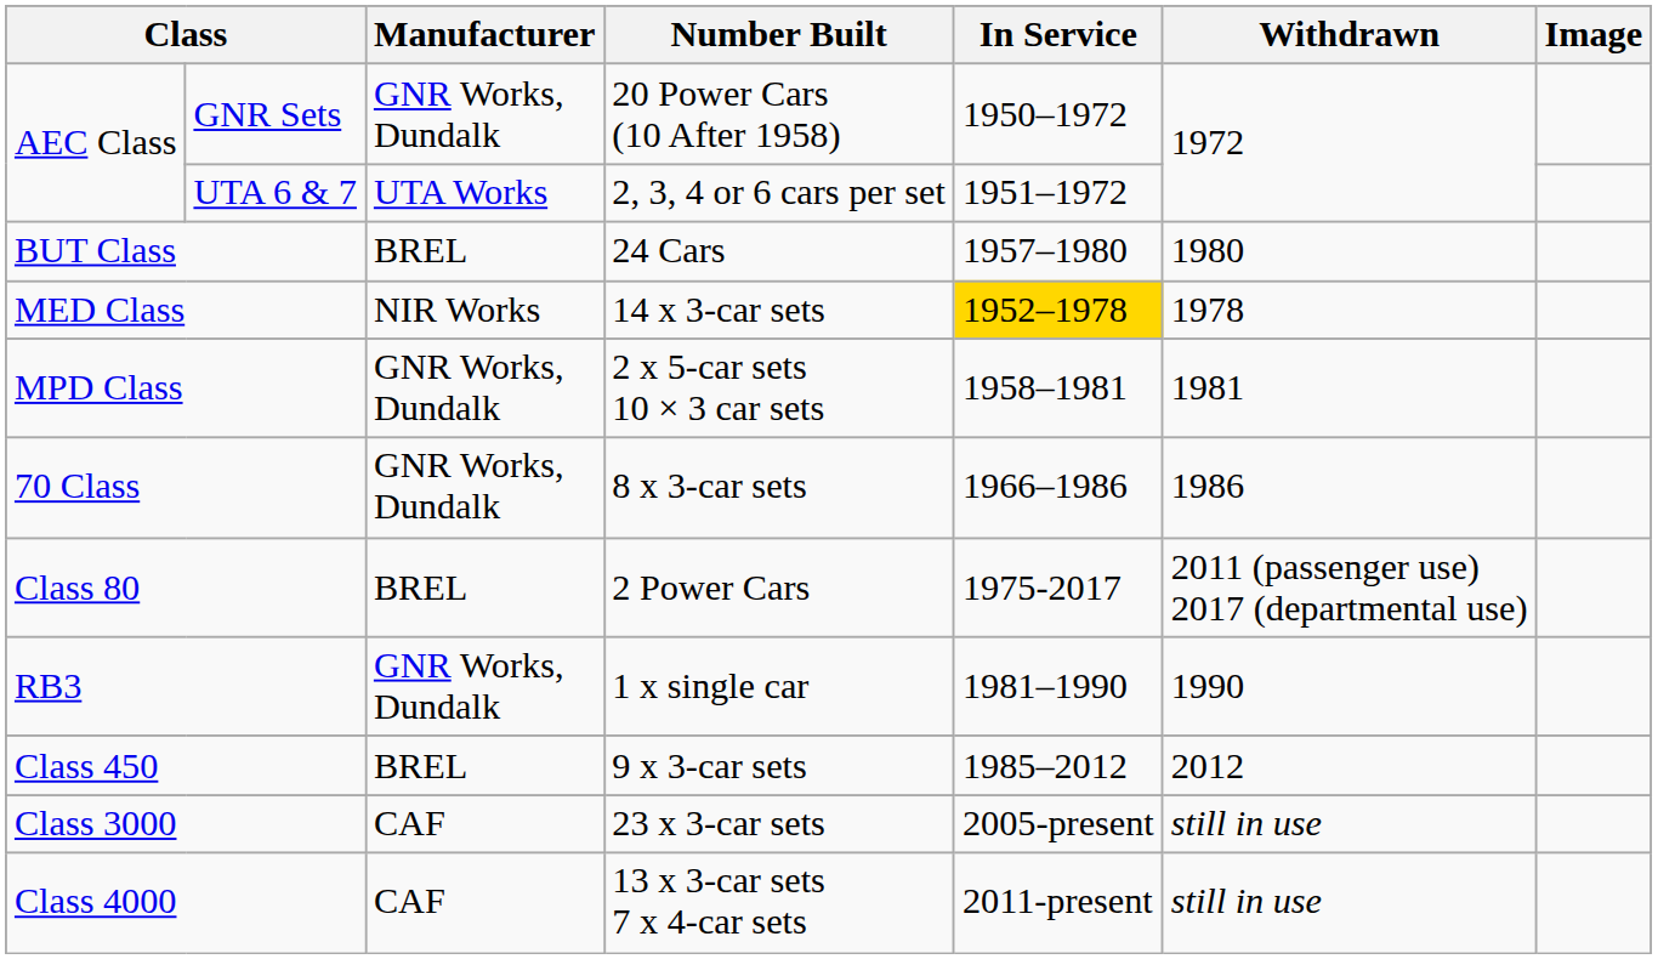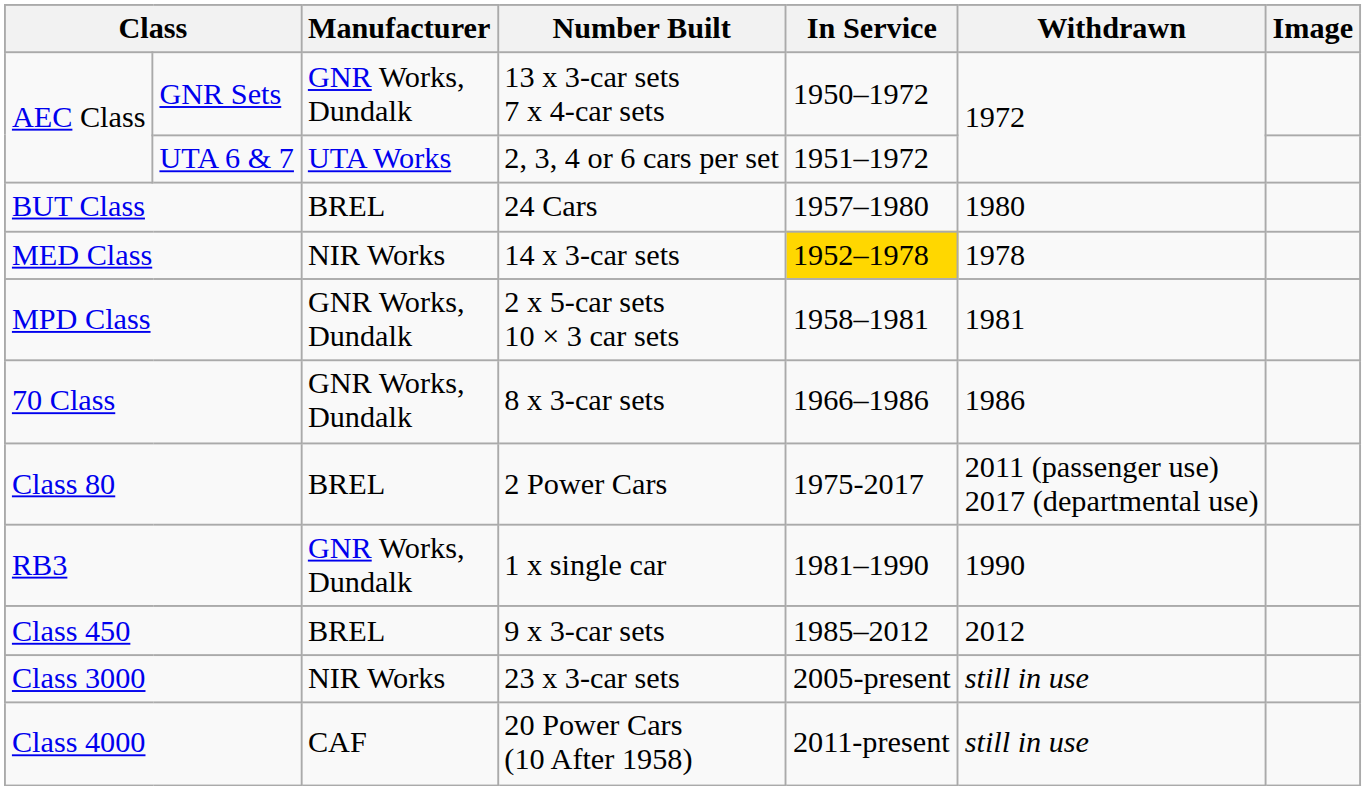GNR Sets | Number Built: 20 Power Cars (10 After 1958) -> 13 x 3-car sets 7 x 4-car sets
Class 3000 | Manufacturer: CAF -> NIR Works
Class 4000 | Number Built: 13 x 3-car sets 7 x 4-car sets -> 20 Power Cars (10 After 1958)
